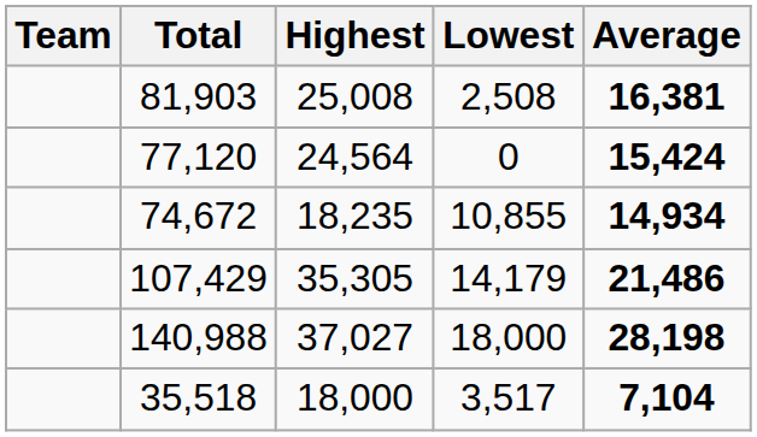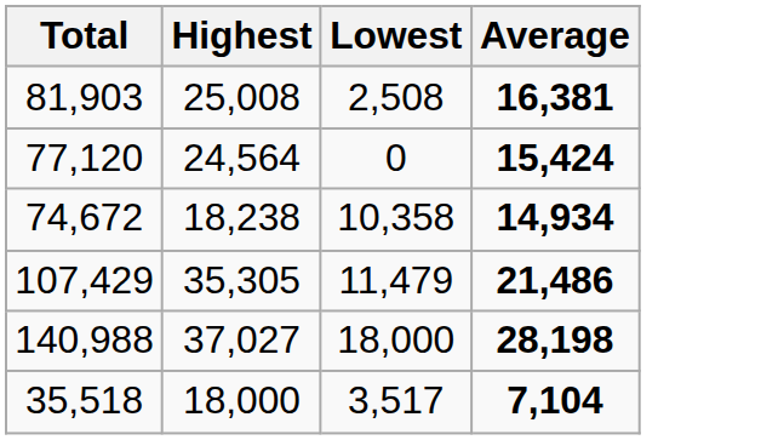- column: Team
74,672 | Highest: 18,235 -> 18,238
74,672 | Lowest: 10,855 -> 10,358
107,429 | Lowest: 14,179 -> 11,479
